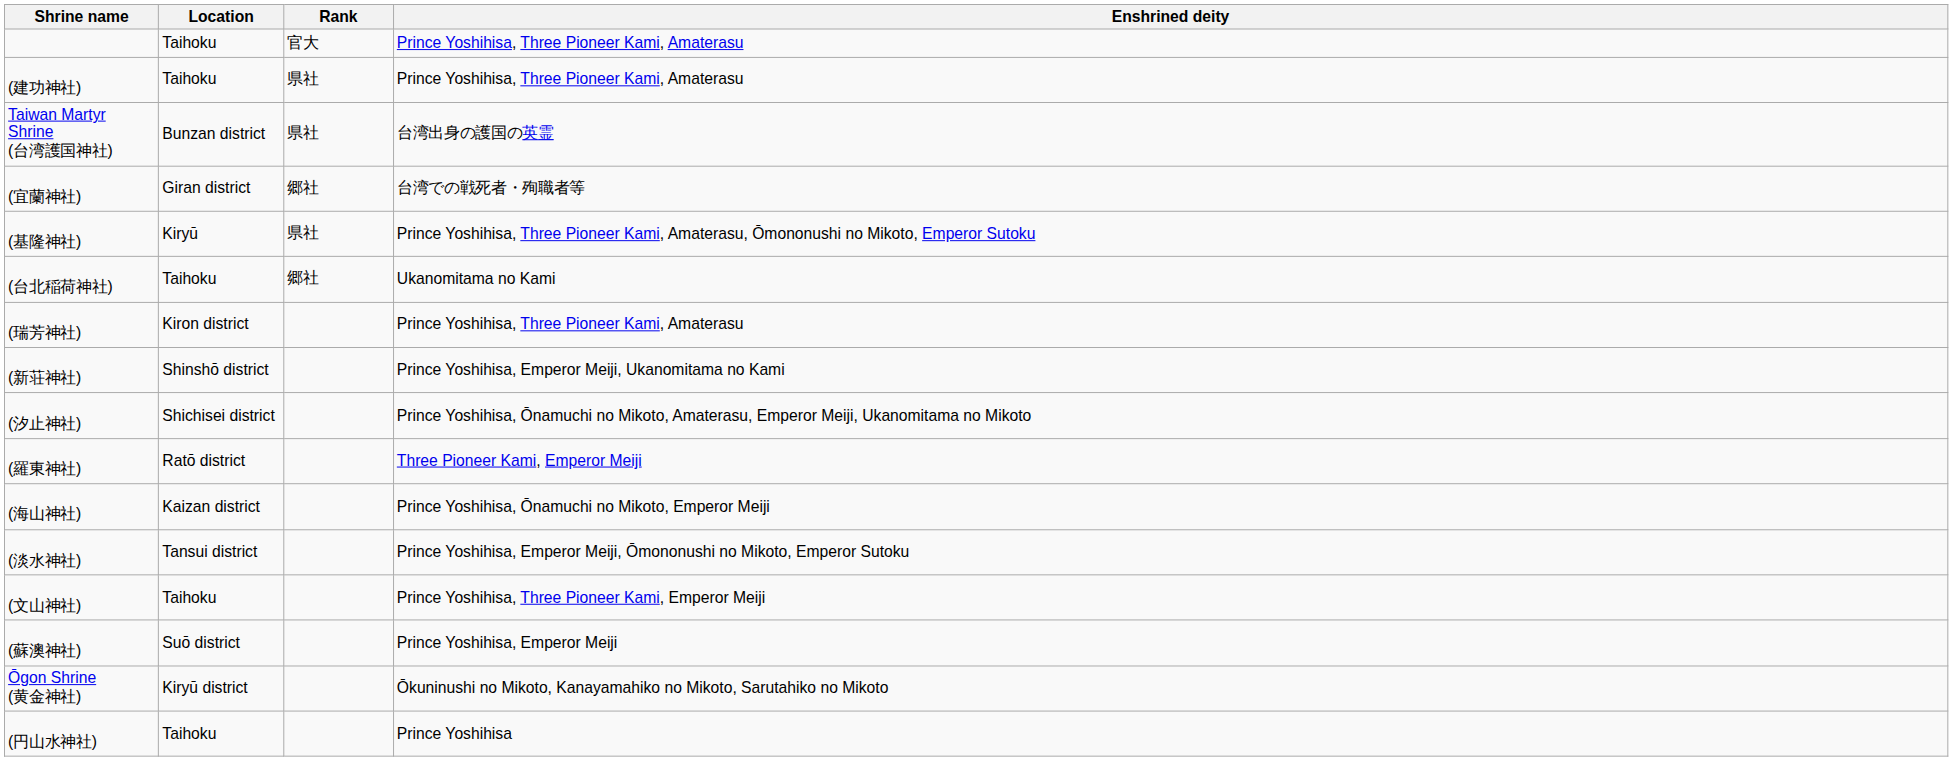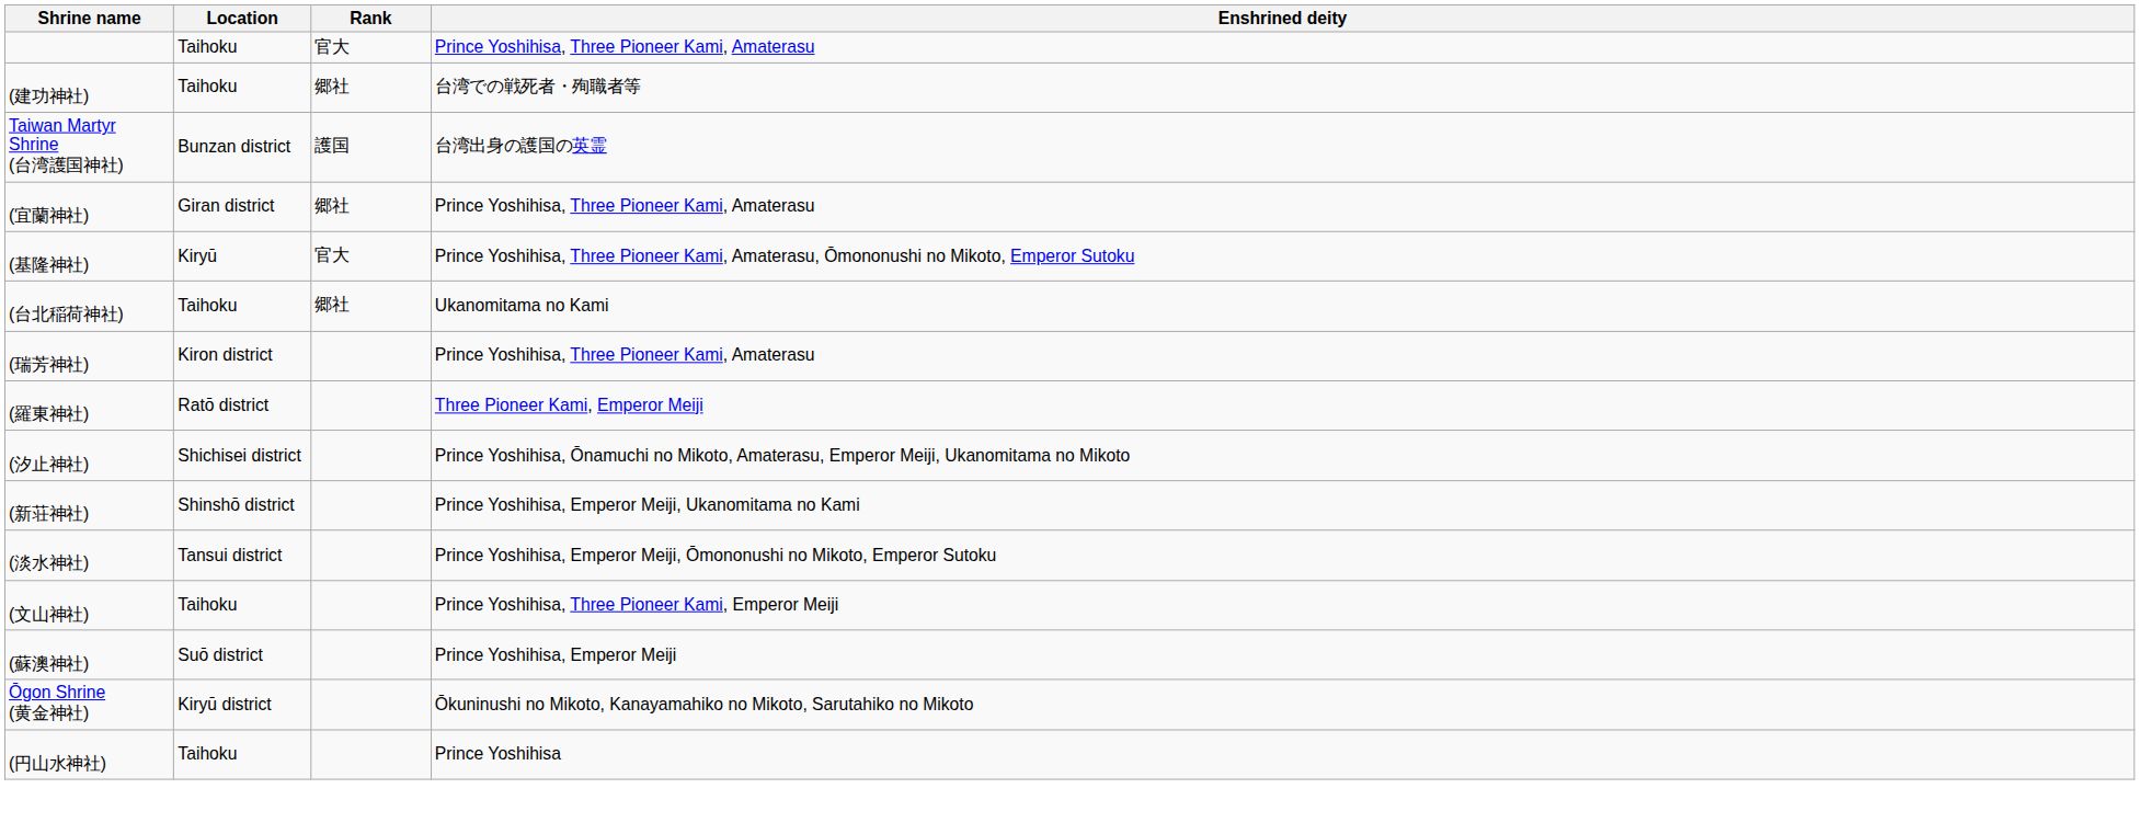(建功神社) | Rank: 県社 -> 郷社
(建功神社) | Enshrined deity: Prince Yoshihisa, Three Pioneer Kami, Amaterasu -> 台湾での戦死者・殉職者等
Taiwan Martyr Shrine (台湾護国神社) | Rank: 県社 -> 護国
(宜蘭神社) | Enshrined deity: 台湾での戦死者・殉職者等 -> Prince Yoshihisa, Three Pioneer Kami, Amaterasu
(基隆神社) | Rank: 県社 -> 官大
rows swapped: (羅東神社) <-> (新荘神社)
- row: (海山神社) | Kaizan district | Prince Yoshihisa, Ōnamuchi no Mikoto, Emperor Meiji
